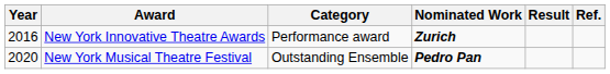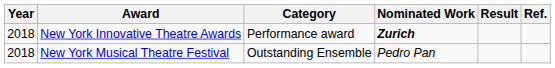New York Innovative Theatre Awards | Year: 2016 -> 2018
New York Musical Theatre Festival | Year: 2020 -> 2018
New York Musical Theatre Festival | Nominated Work: bold -> normal
